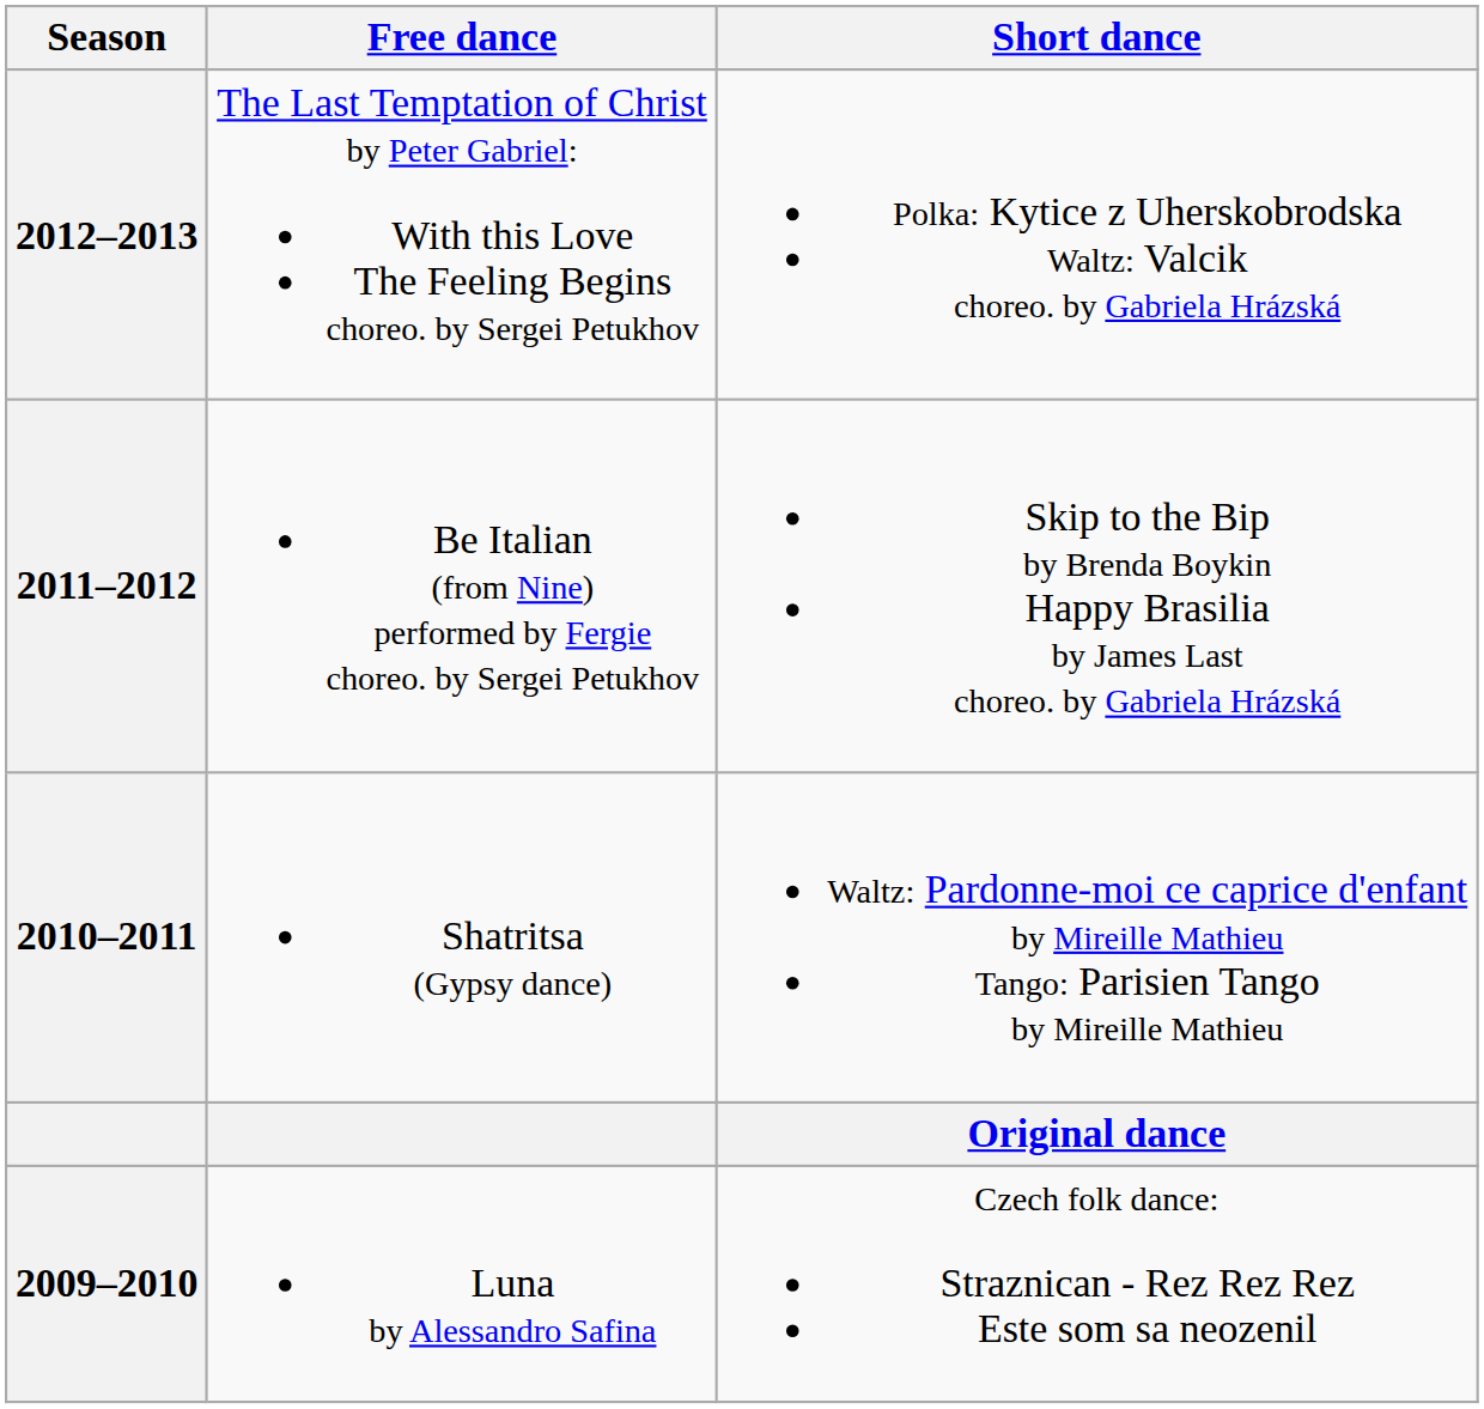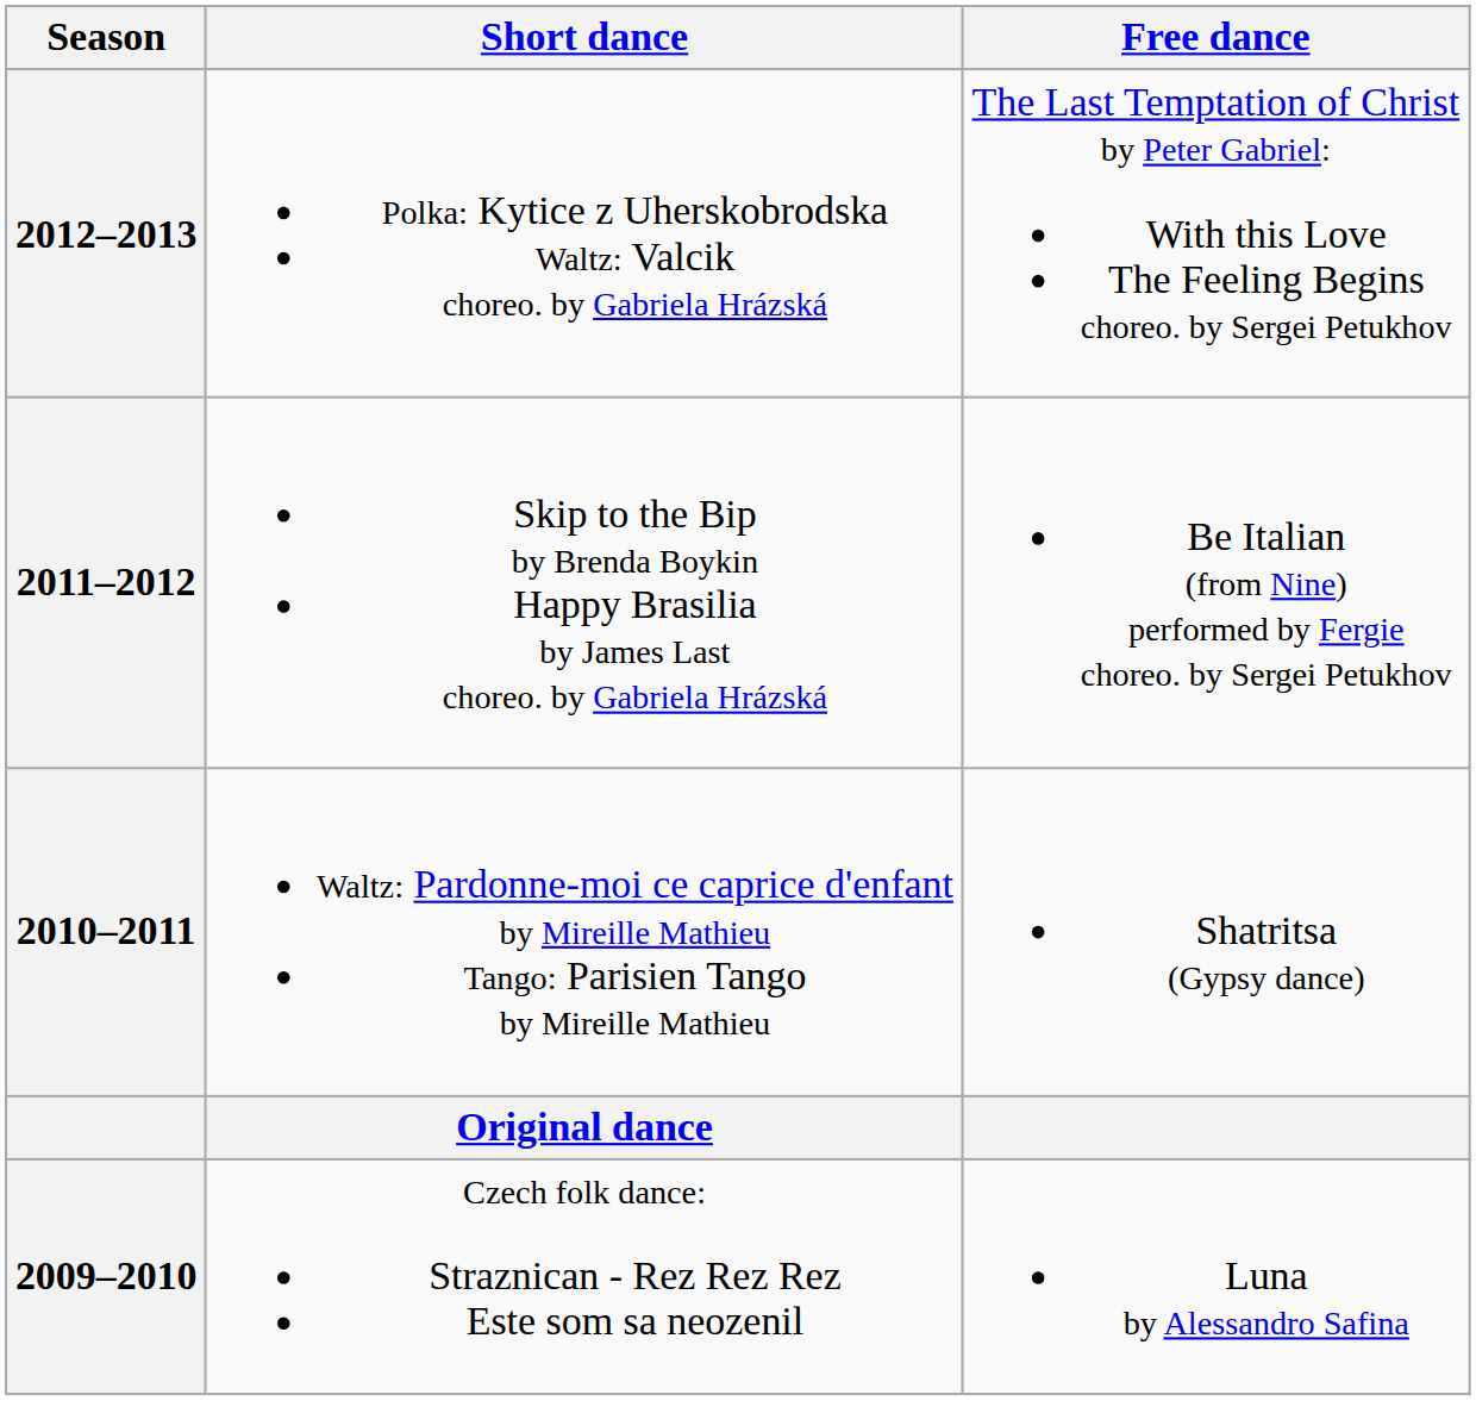columns swapped: Short dance <-> Free dance
